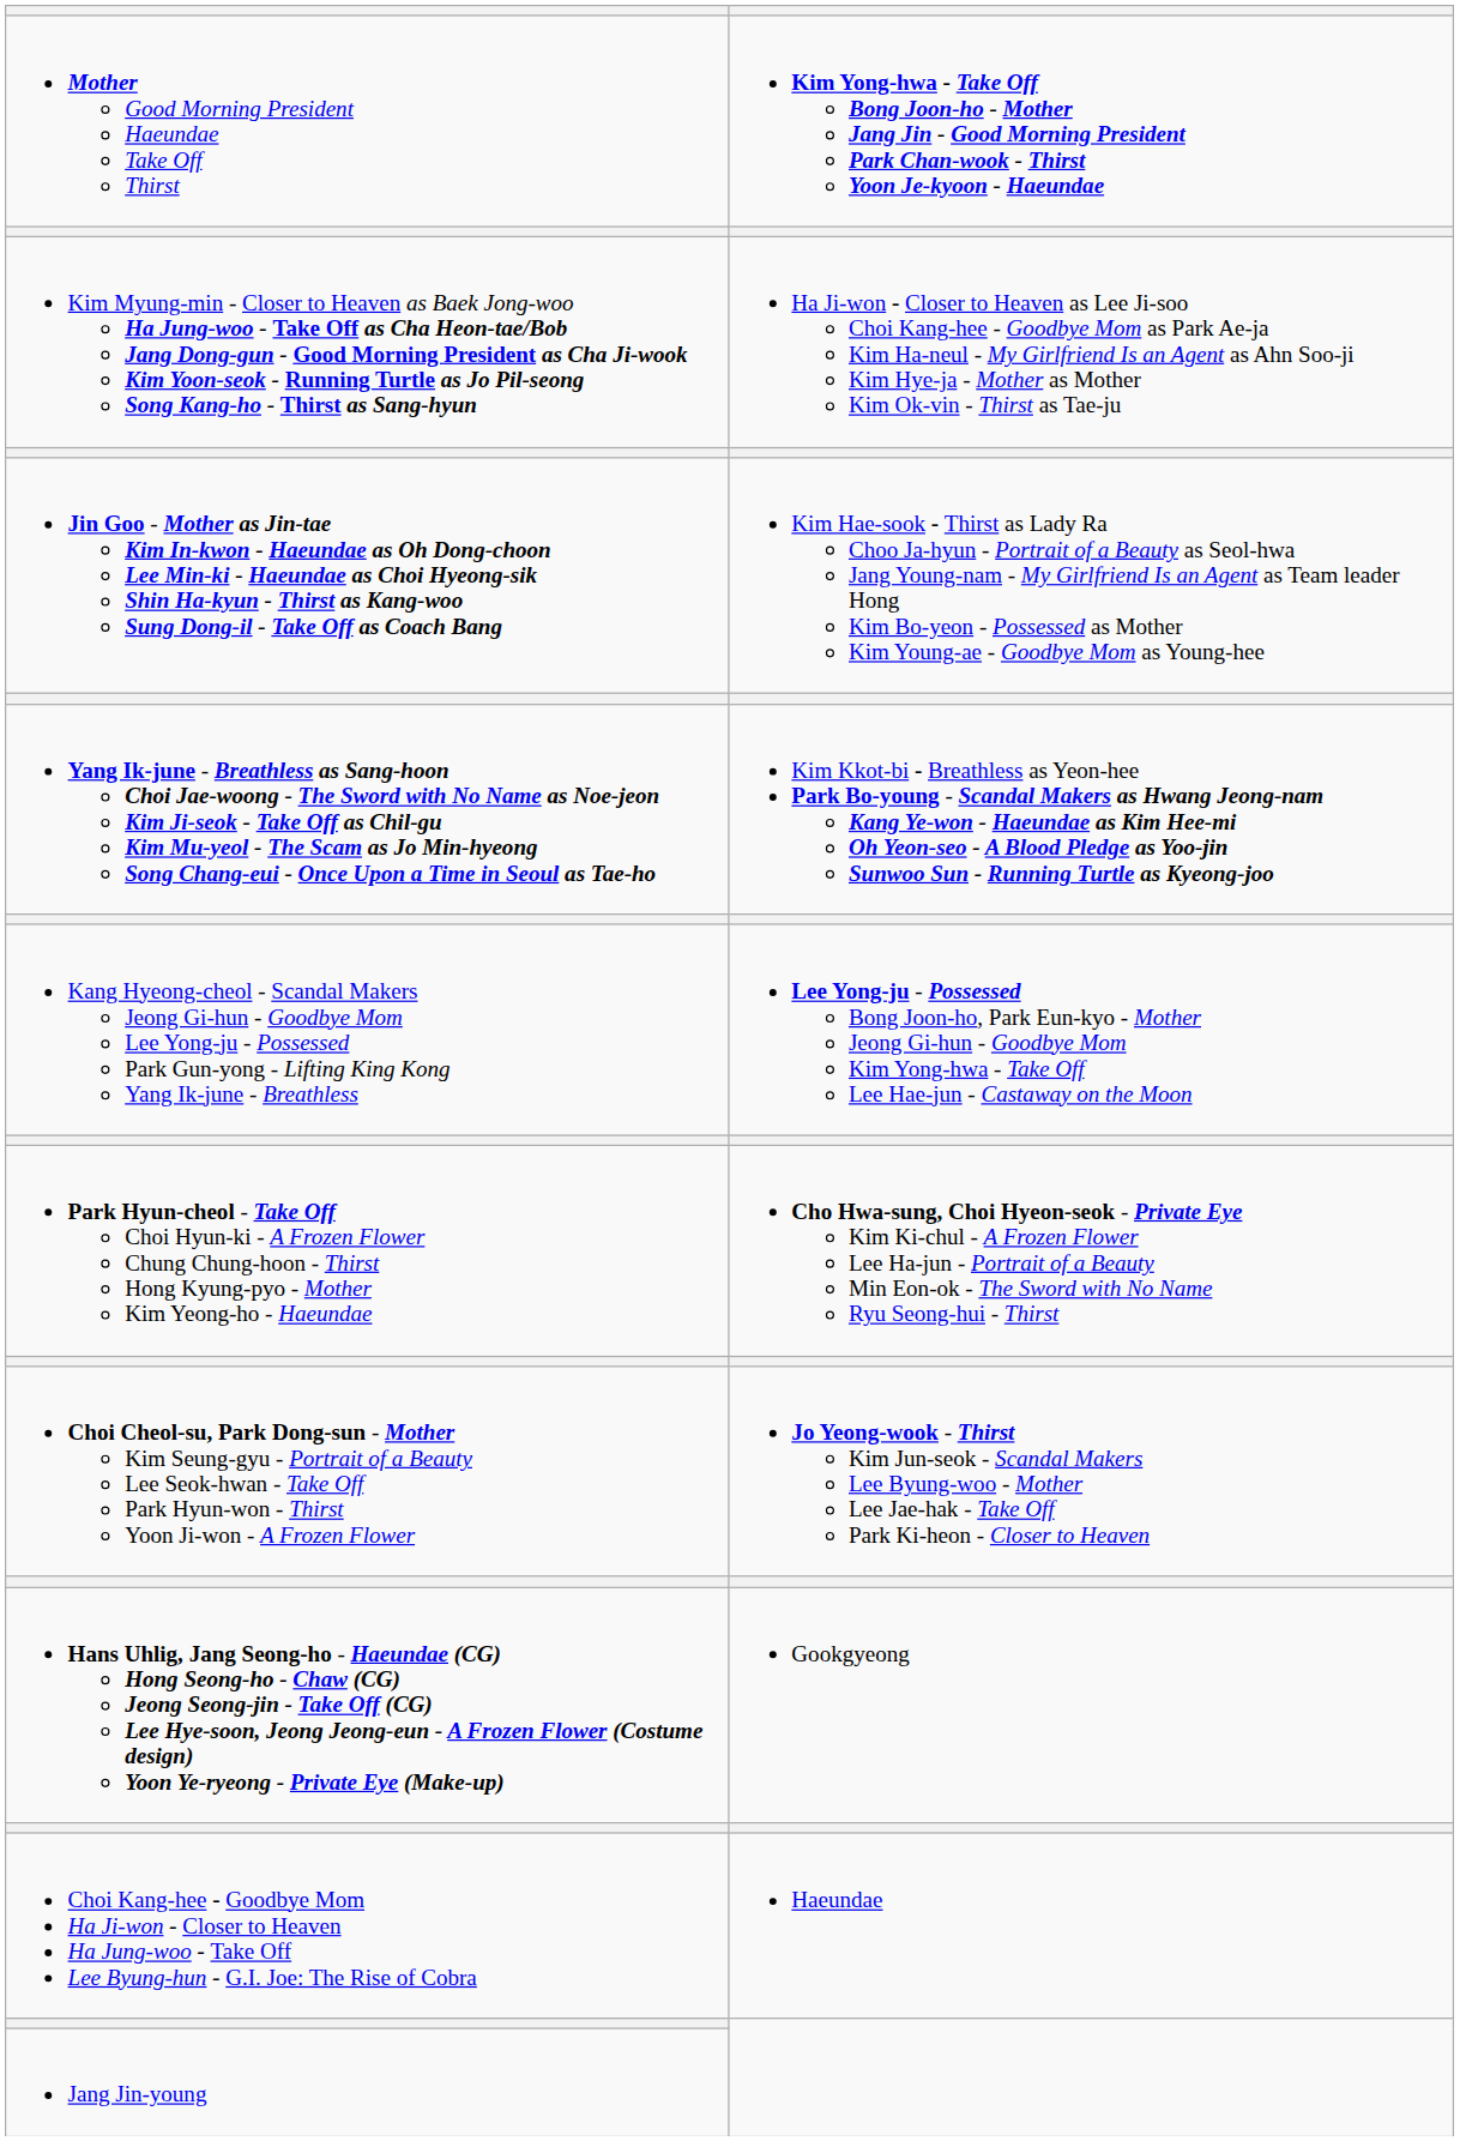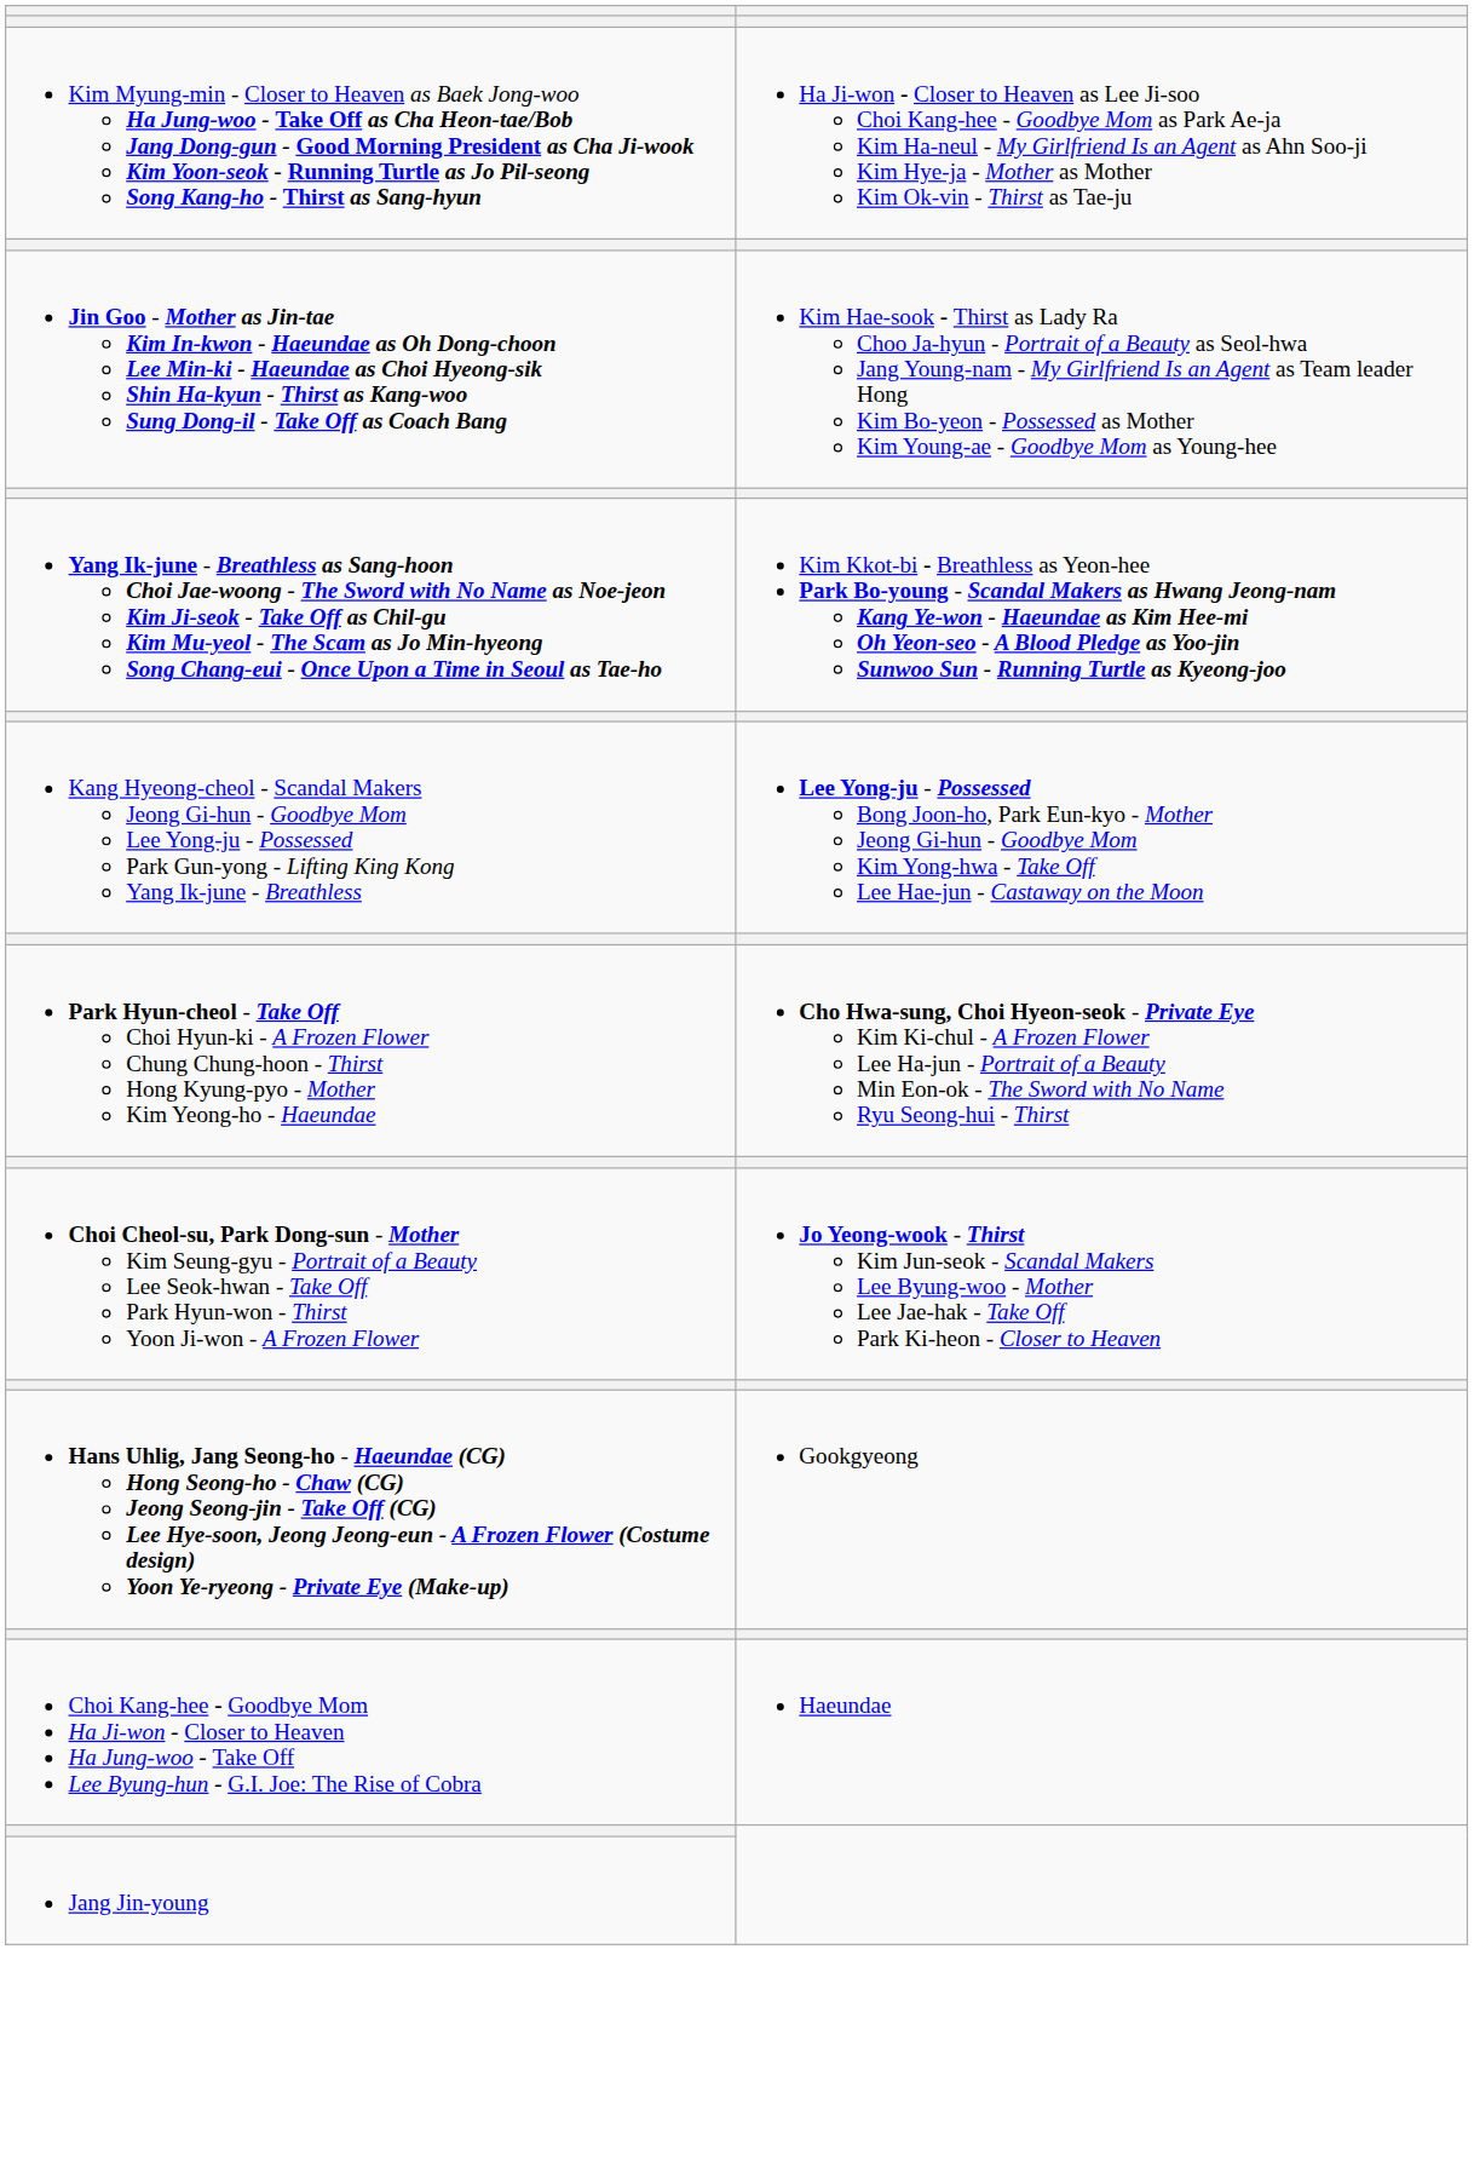- row: Mother Good Morning President Haeundae Take Off Thirst | Kim Yong-hwa - Take Off Bong Joon-ho - Mother Jang Jin - Good Morning President Park Chan-wook - Thirst Yoon Je-kyoon - Haeundae
